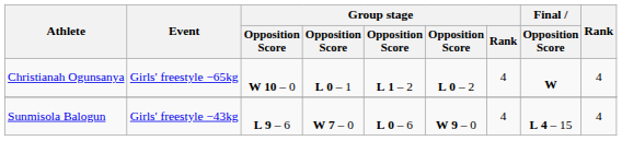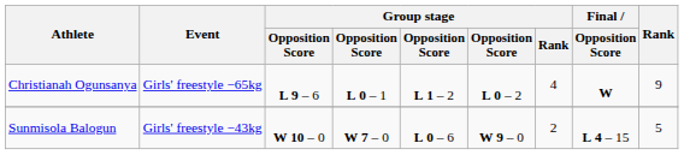Christianah Ogunsanya | column 3: W 10 – 0 -> L 9 – 6
Christianah Ogunsanya | Rank: 4 -> 9
Sunmisola Balogun | column 3: L 9 – 6 -> W 10 – 0
Sunmisola Balogun | Group stage / Rank: 4 -> 2
Sunmisola Balogun | Rank: 4 -> 5
